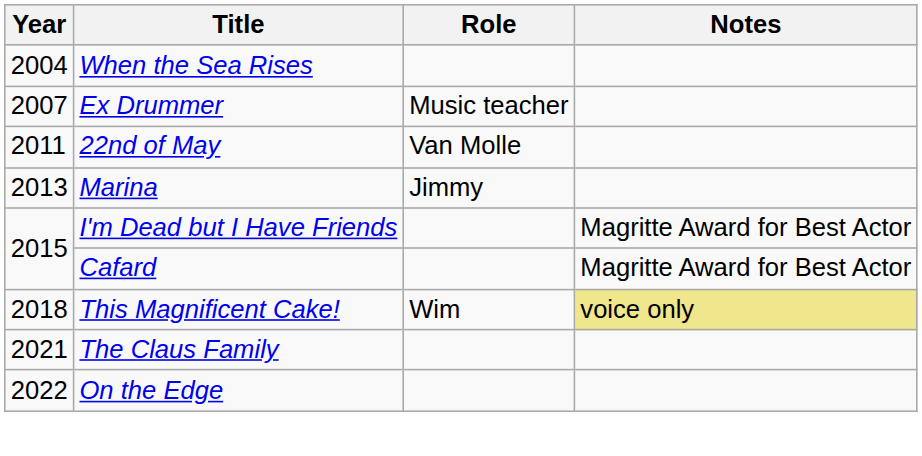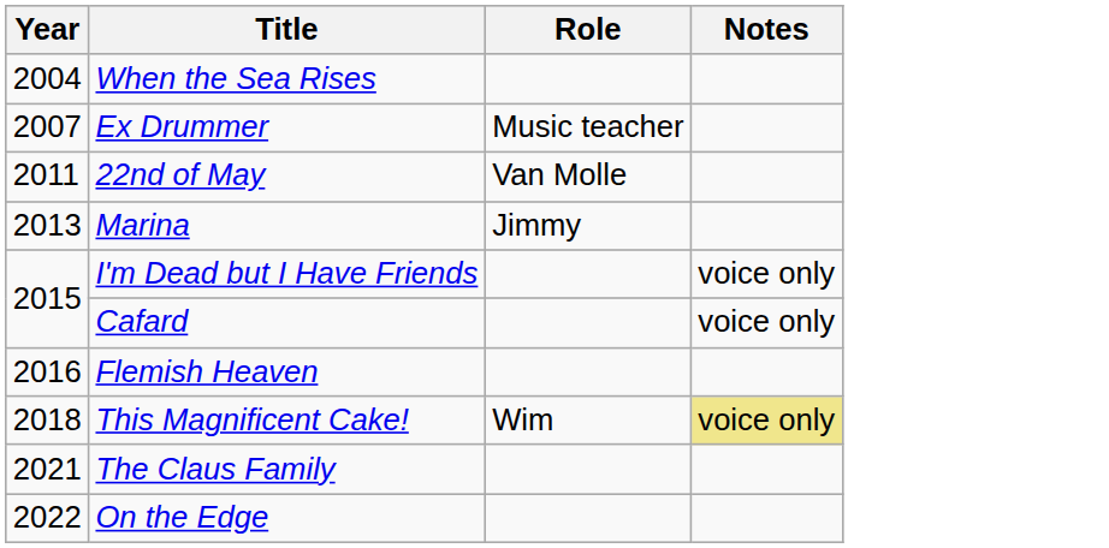I'm Dead but I Have Friends | Notes: Magritte Award for Best Actor -> voice only
Cafard | Notes: Magritte Award for Best Actor -> voice only
+ row: 2016 | Flemish Heaven
